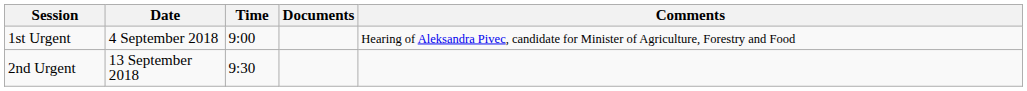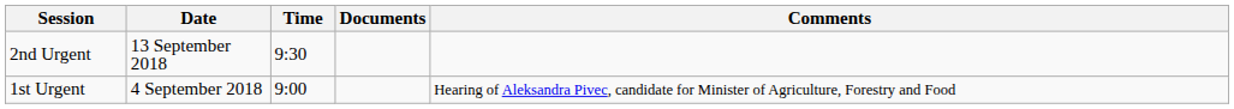rows swapped: 1st Urgent <-> 2nd Urgent
